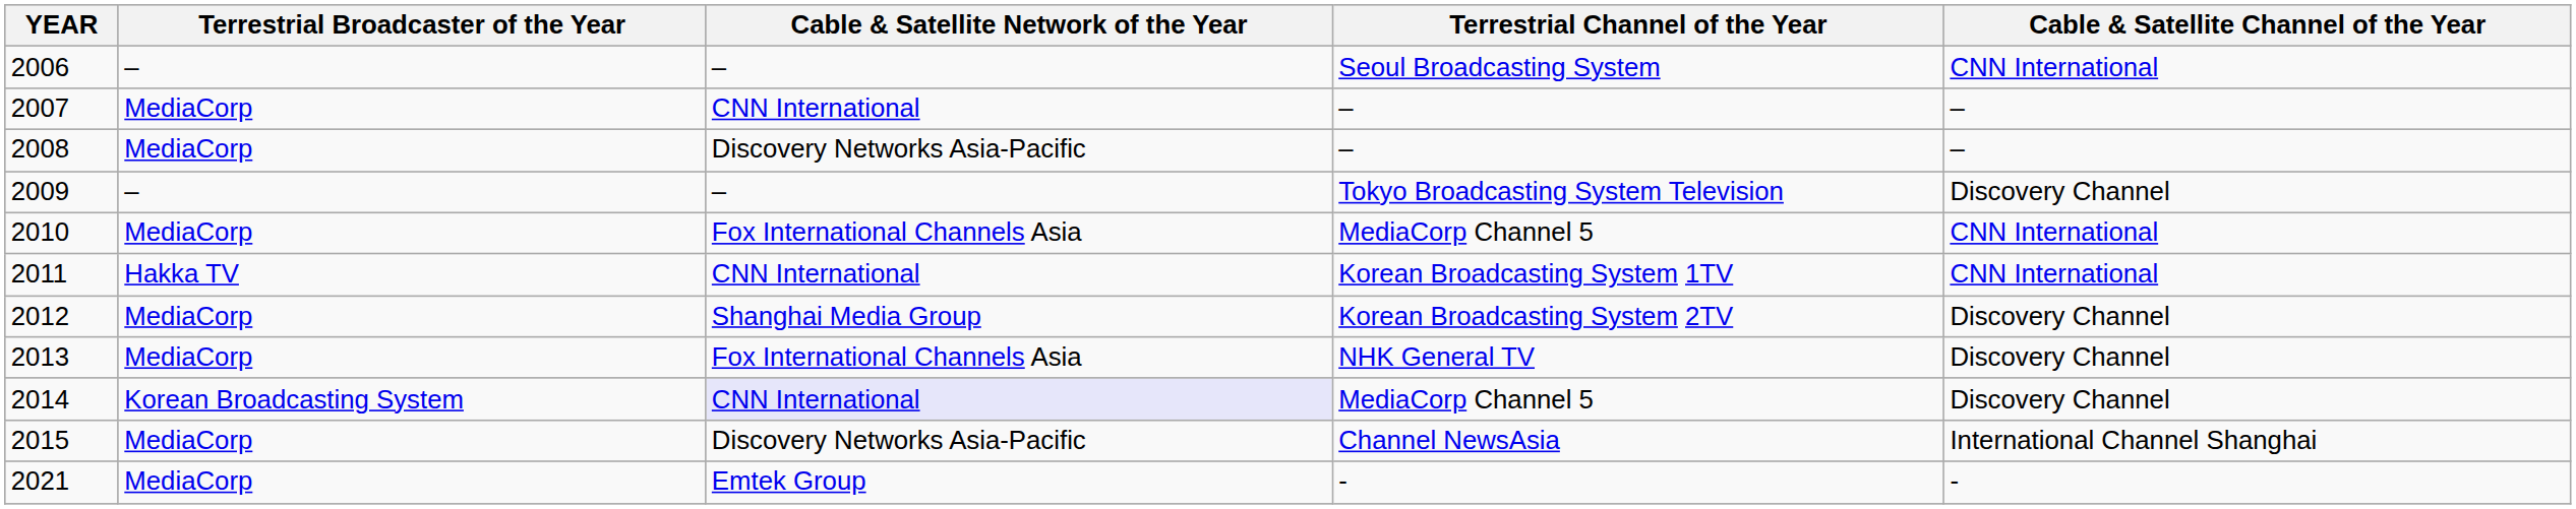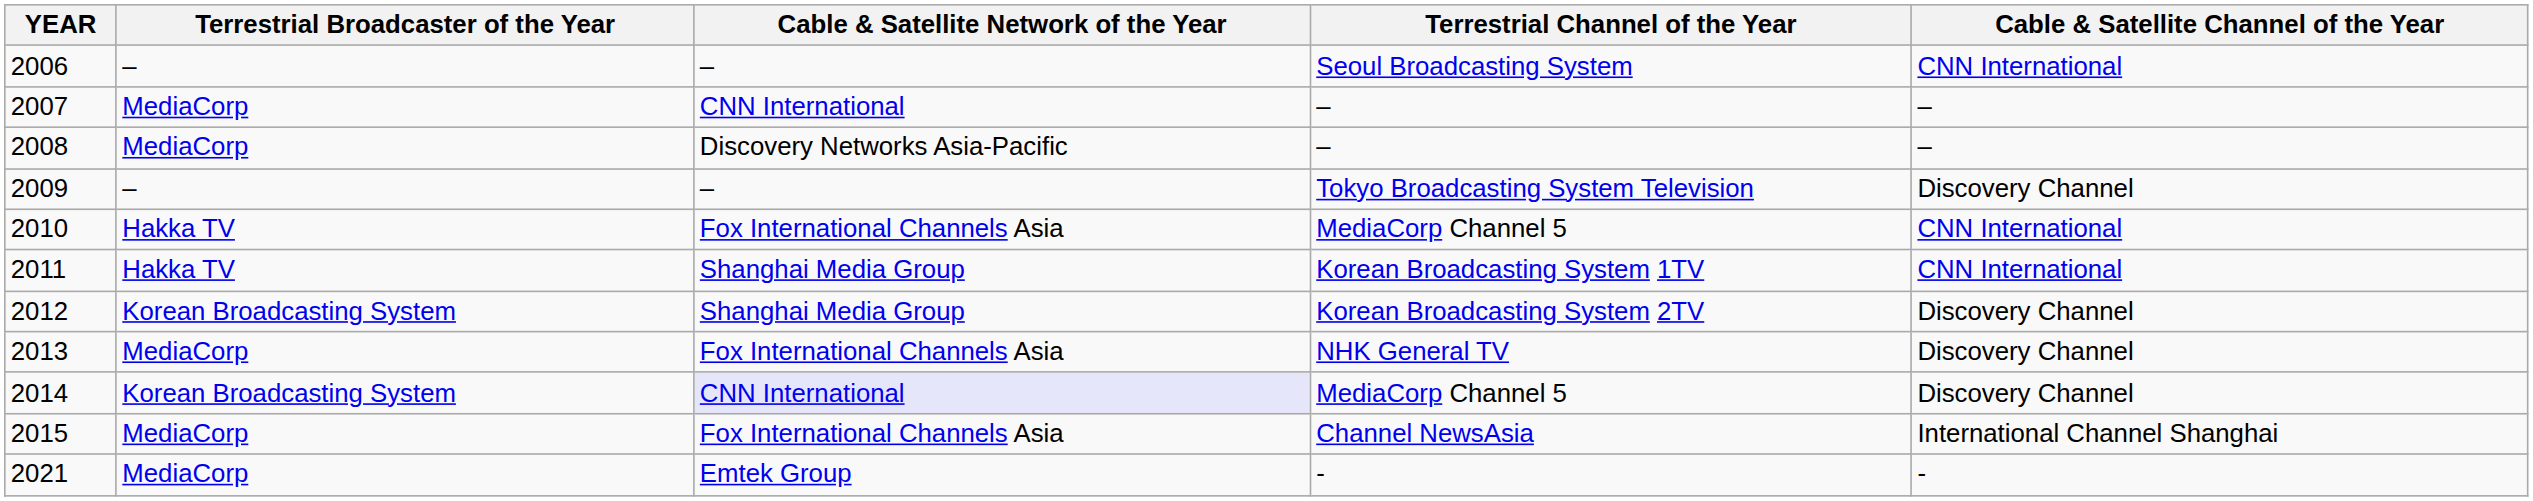2010 | Terrestrial Broadcaster of the Year: MediaCorp -> Hakka TV
2011 | Cable & Satellite Network of the Year: CNN International -> Shanghai Media Group
2012 | Terrestrial Broadcaster of the Year: MediaCorp -> Korean Broadcasting System
2015 | Cable & Satellite Network of the Year: Discovery Networks Asia-Pacific -> Fox International Channels Asia
